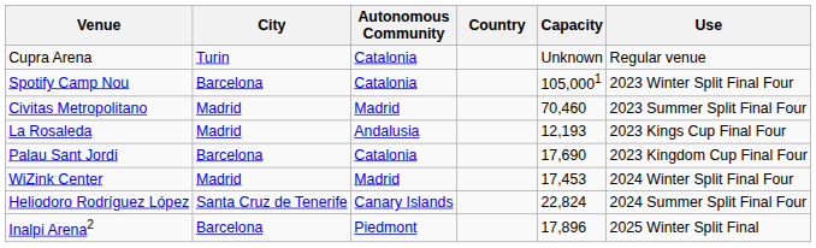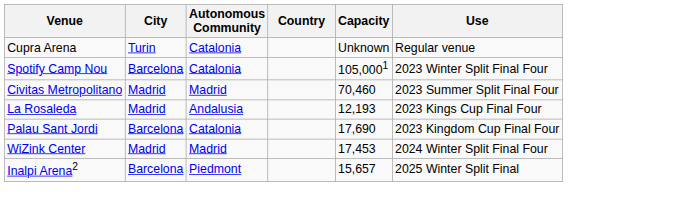- row: Heliodoro Rodríguez López | Santa Cruz de Tenerife | Canary Islands | 22,824 | 2024 Summer Split Final Four
Inalpi Arena2 | Capacity: 17,896 -> 15,657
